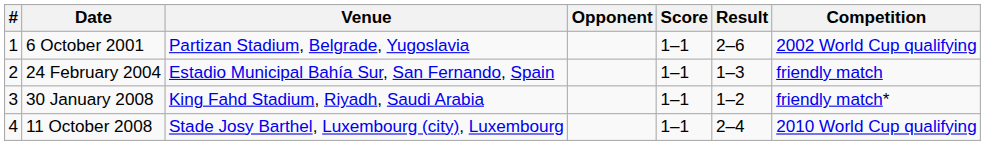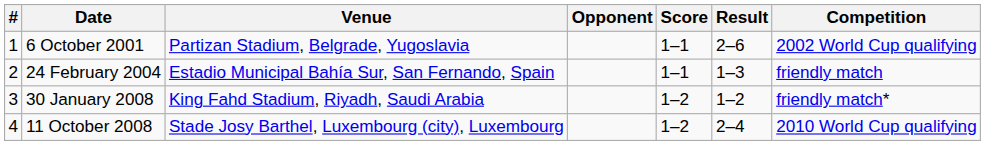30 January 2008 | Score: 1–1 -> 1–2
11 October 2008 | Score: 1–1 -> 1–2
